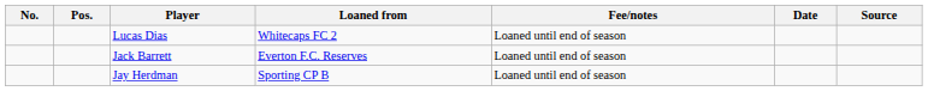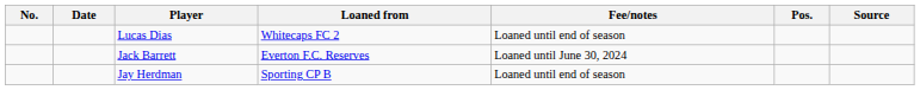columns swapped: Pos. <-> Date
Jack Barrett | Fee/notes: Loaned until end of season -> Loaned until June 30, 2024
